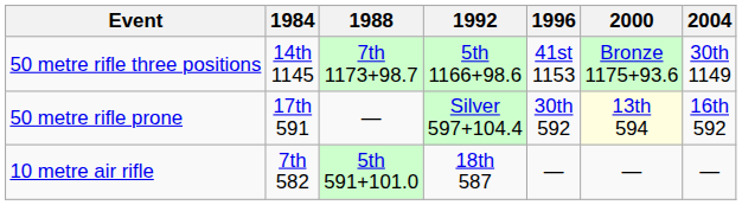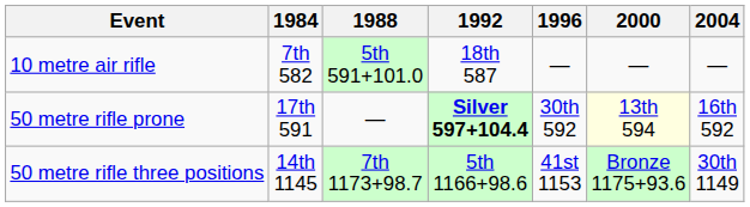rows swapped: 50 metre rifle three positions <-> 10 metre air rifle
50 metre rifle prone | 1992: normal -> bold
